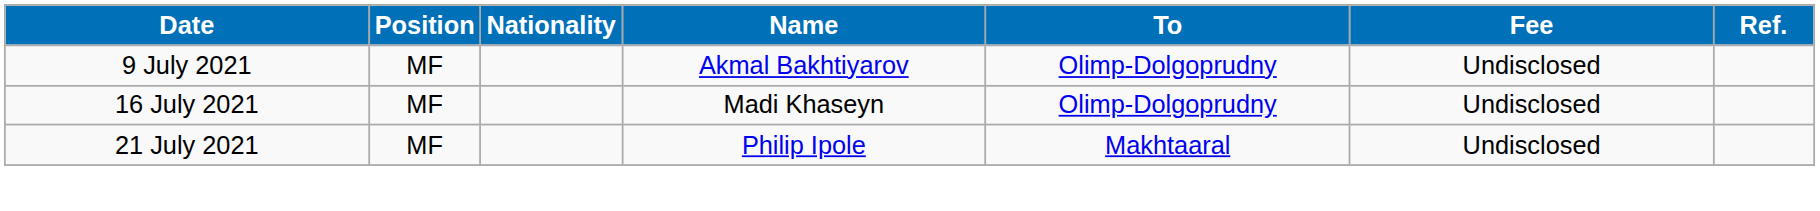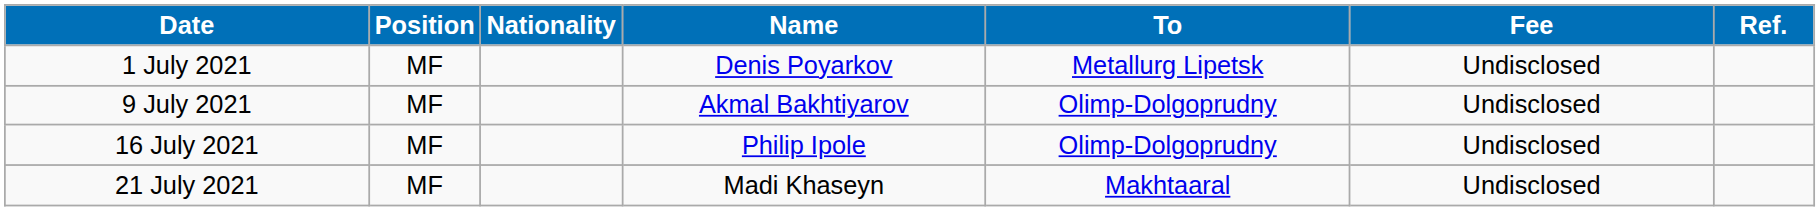+ row: 1 July 2021 | MF | Denis Poyarkov | Metallurg Lipetsk | Undisclosed
16 July 2021 | Name: Madi Khaseyn -> Philip Ipole
21 July 2021 | Name: Philip Ipole -> Madi Khaseyn
